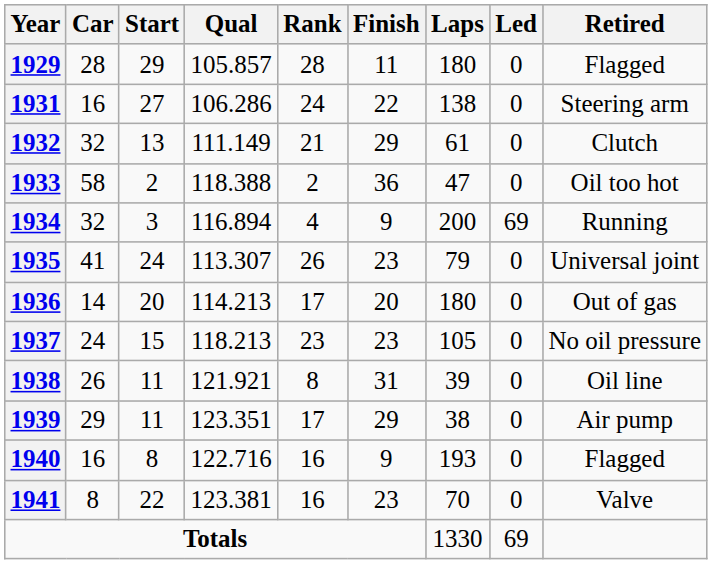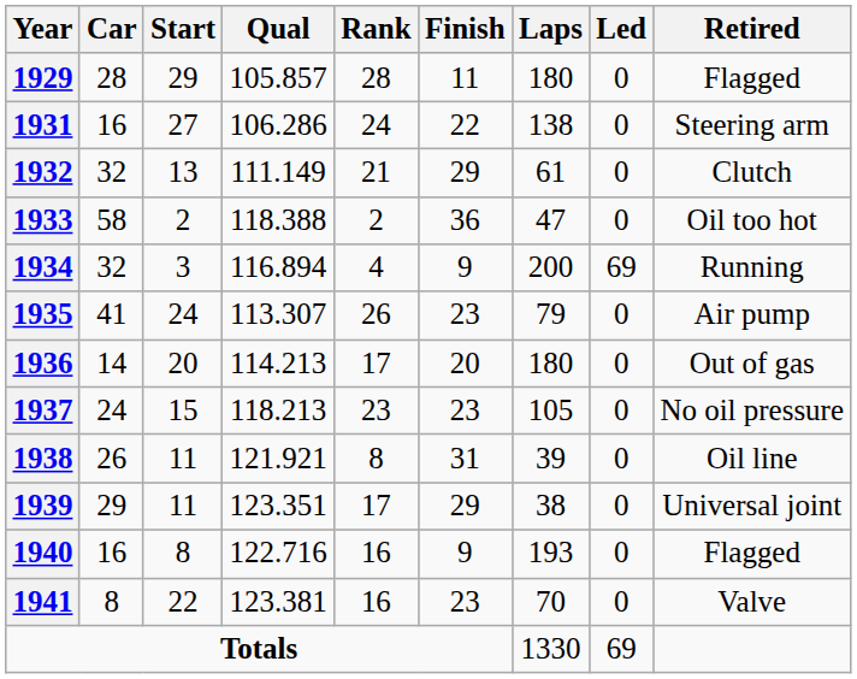1935 | Retired: Universal joint -> Air pump
1939 | Retired: Air pump -> Universal joint
